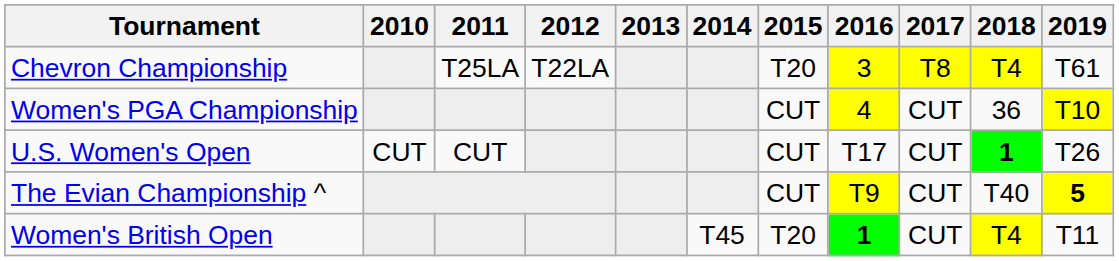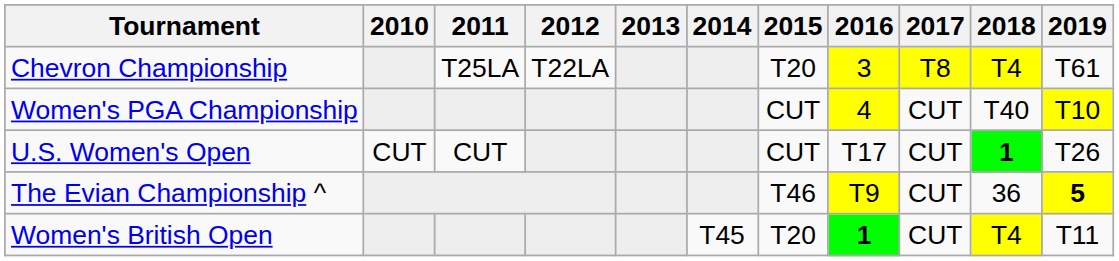Women's PGA Championship | 2018: 36 -> T40
The Evian Championship ^ | 2015: CUT -> T46
The Evian Championship ^ | 2018: T40 -> 36
